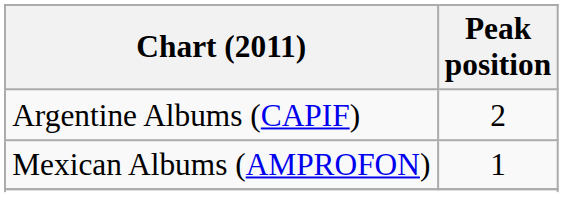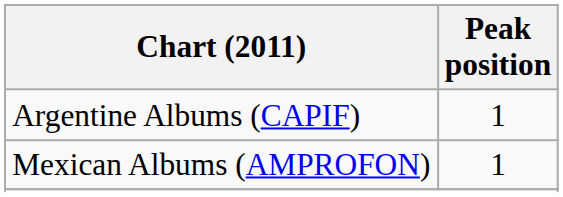Argentine Albums (CAPIF) | Peak position: 2 -> 1
